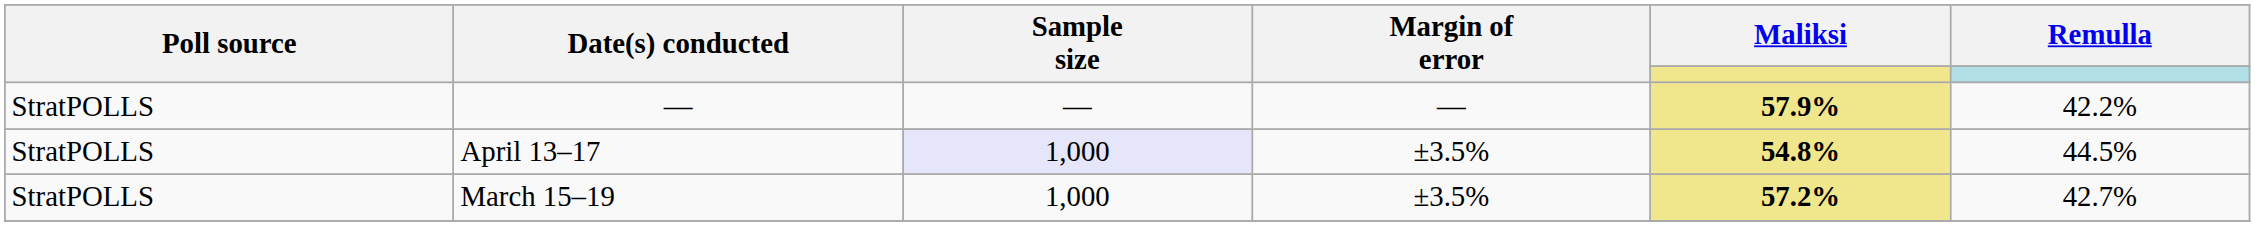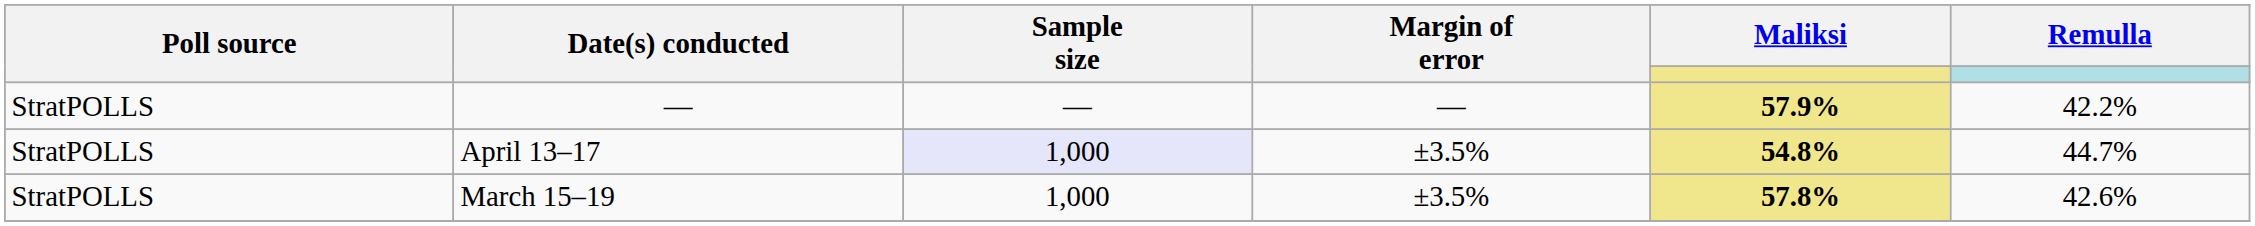April 13–17 | Remulla: 44.5% -> 44.7%
March 15–19 | Maliksi: 57.2% -> 57.8%
March 15–19 | Remulla: 42.7% -> 42.6%
